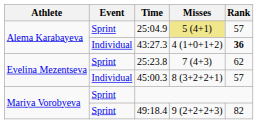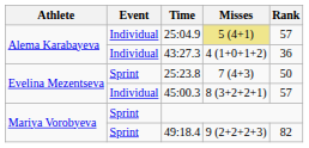25:04.9 | Event: Sprint -> Individual
43:27.3 | Rank: bold -> normal
25:23.8 | Rank: 62 -> 50
